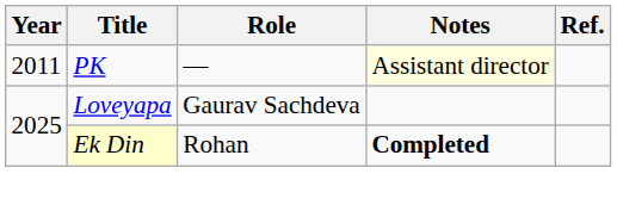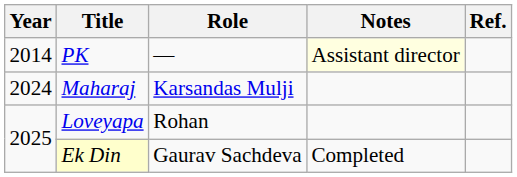PK | Year: 2011 -> 2014
+ row: 2024 | Maharaj | Karsandas Mulji
Loveyapa | Role: Gaurav Sachdeva -> Rohan
Ek Din | Role: Rohan -> Gaurav Sachdeva
Ek Din | Notes: bold -> normal
